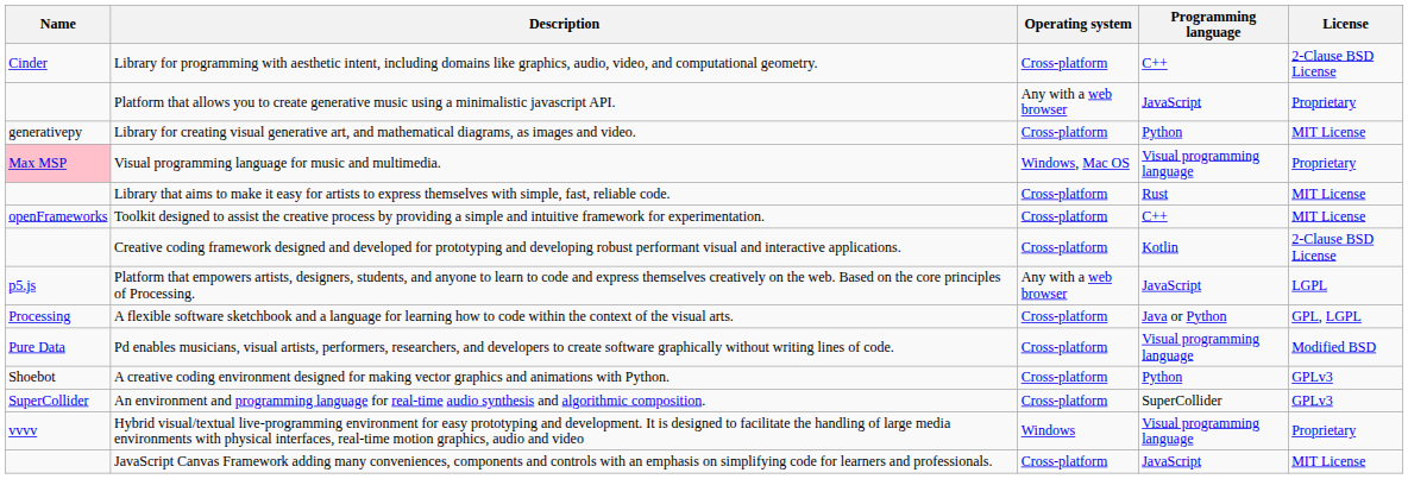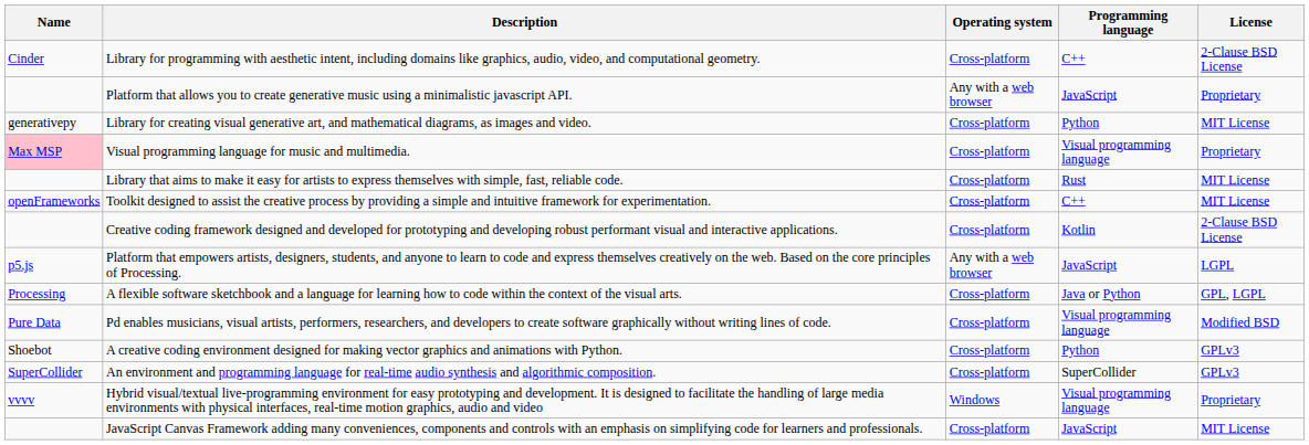Visual programming language for music and multimedia. | Operating system: Windows, Mac OS -> Cross-platform
